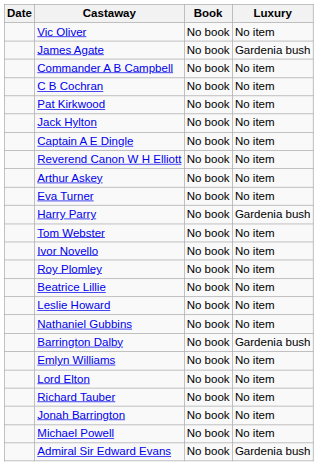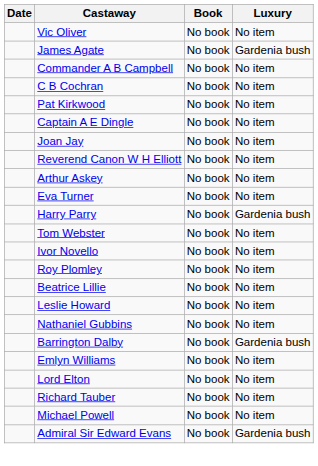- row: Jack Hylton | No book | No item
+ row: Joan Jay | No book | No item
- row: Jonah Barrington | No book | No item
